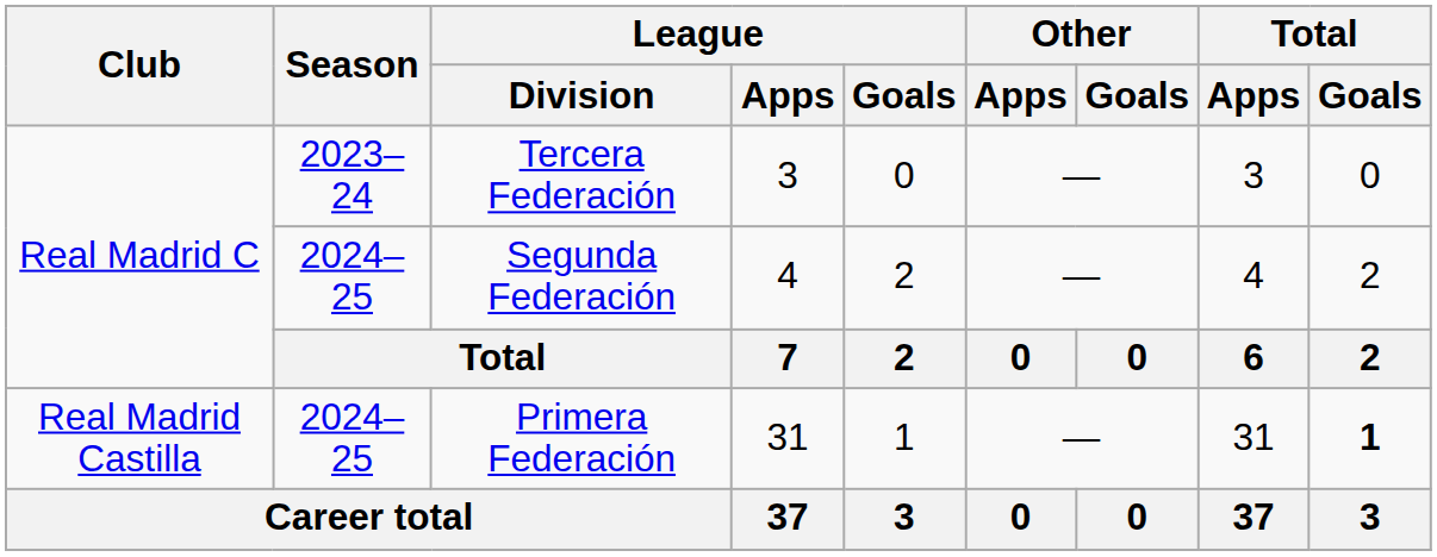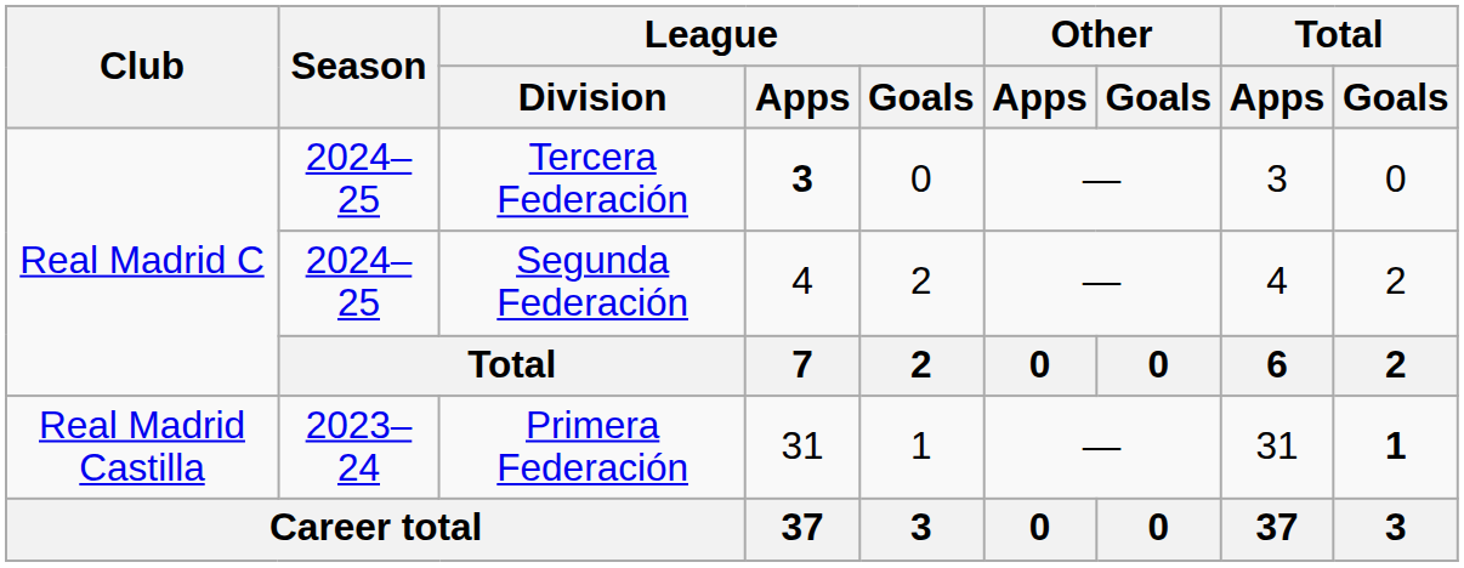Tercera Federación | Season: 2023–24 -> 2024–25
Tercera Federación | League / Apps: normal -> bold
Primera Federación | Season: 2024–25 -> 2023–24
